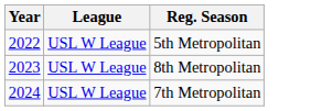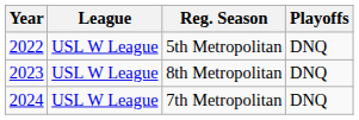+ column: Playoffs | DNQ | DNQ | DNQ
